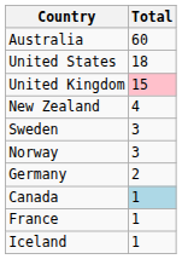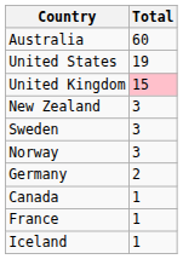United States | Total: 18 -> 19
New Zealand | Total: 4 -> 3
Canada | Total: lightblue background -> no background
